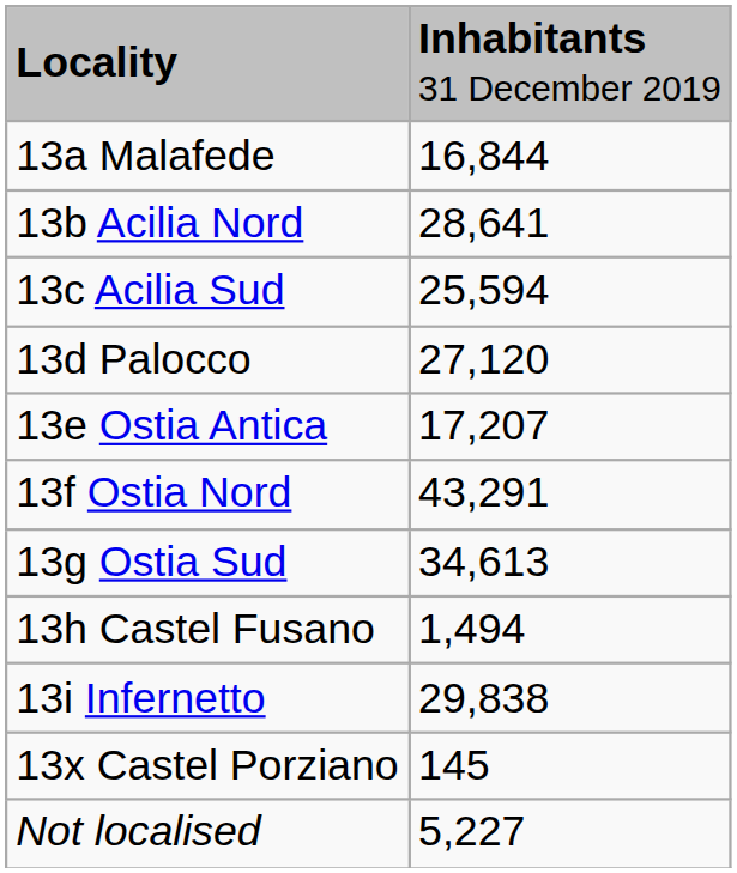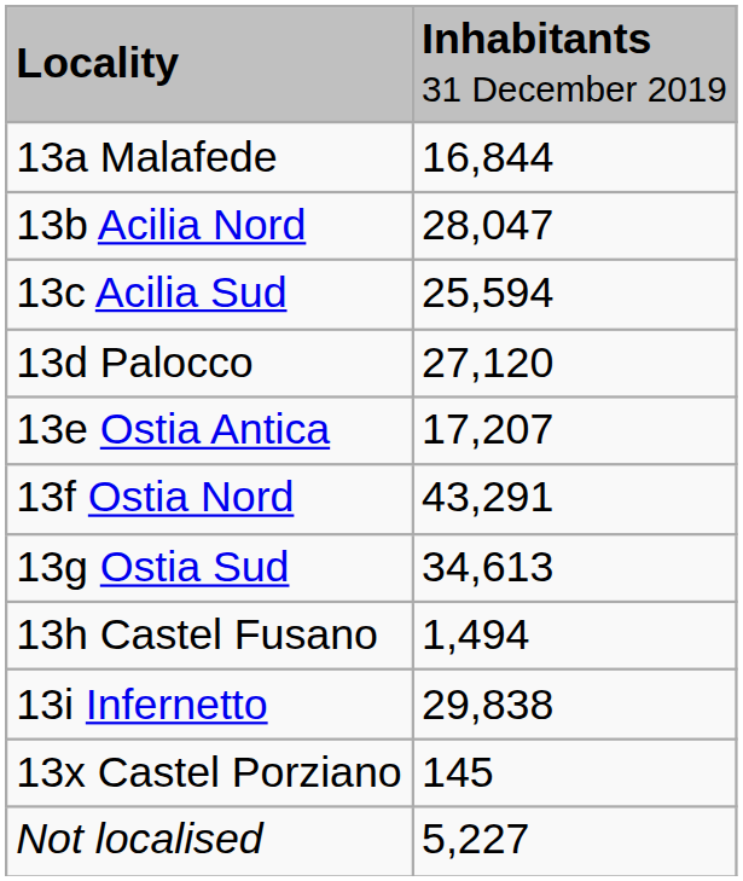13b Acilia Nord | column 2: 28,641 -> 28,047
